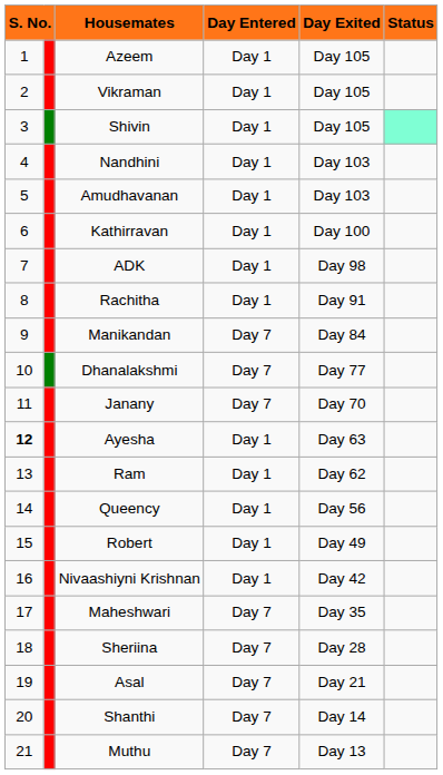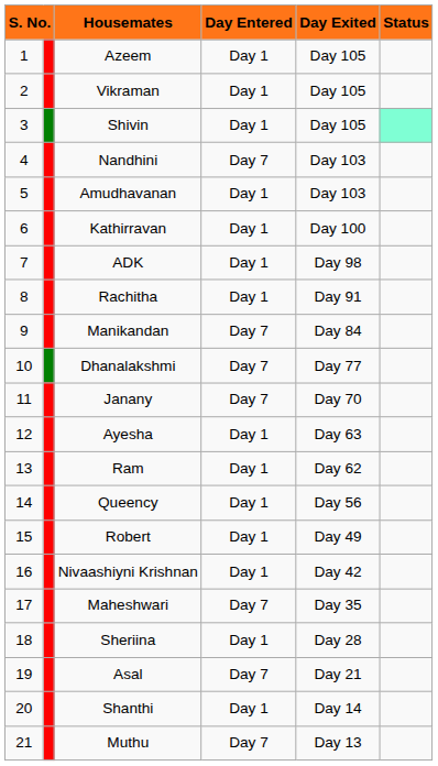Nandhini | Day Entered: Day 1 -> Day 7
Ayesha | column 1: bold -> normal
Sheriina | Day Entered: Day 7 -> Day 1
Shanthi | Day Entered: Day 7 -> Day 1
